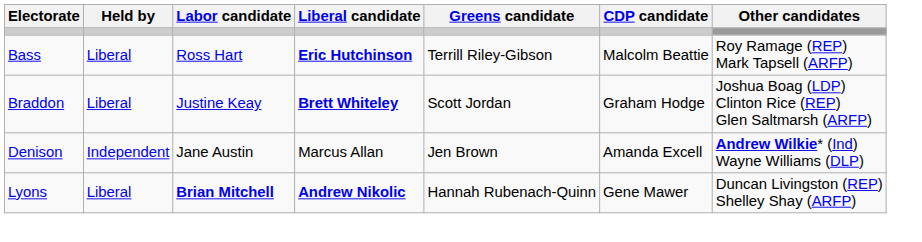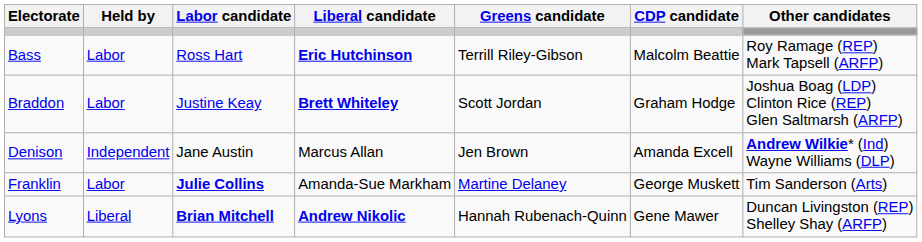Bass | Held by: Liberal -> Labor
Braddon | Held by: Liberal -> Labor
+ row: Franklin | Labor | Julie Collins | Amanda-Sue Markham | Martine Delaney | George Muskett | Tim Sanderson (Arts)
